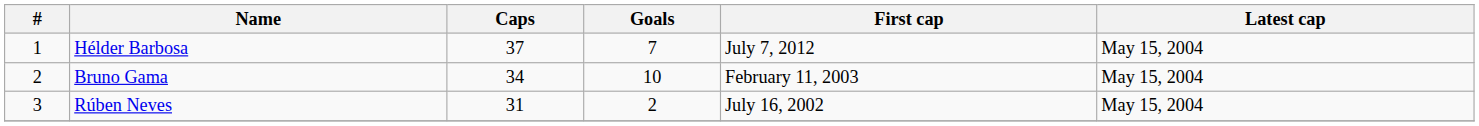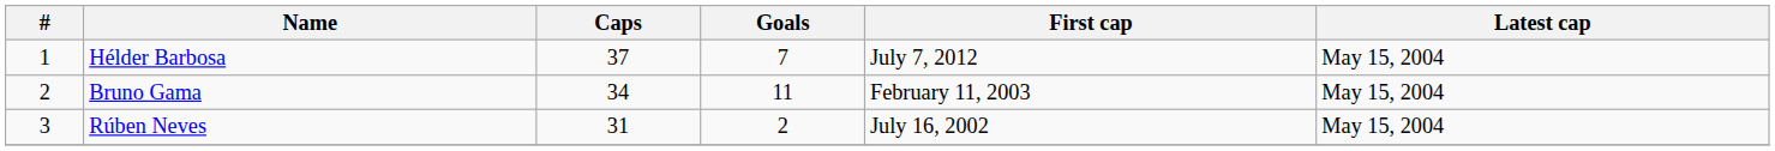Bruno Gama | Goals: 10 -> 11
